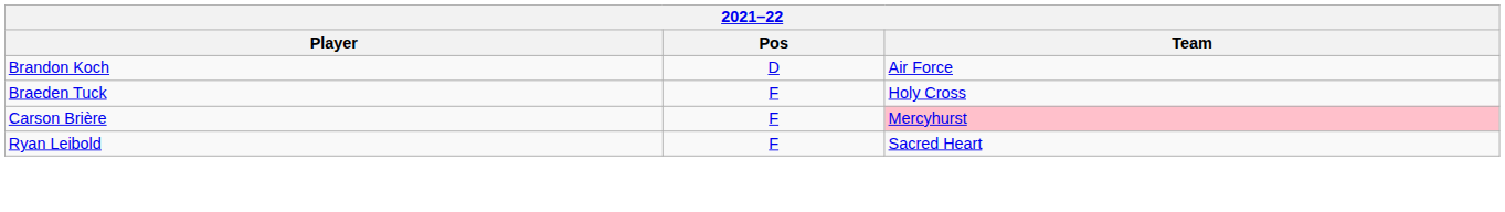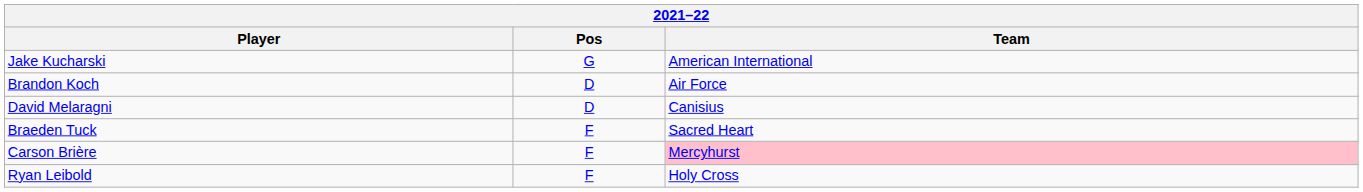+ row: Jake Kucharski | G | American International
+ row: David Melaragni | D | Canisius
Braeden Tuck | Team: Holy Cross -> Sacred Heart
Ryan Leibold | Team: Sacred Heart -> Holy Cross
